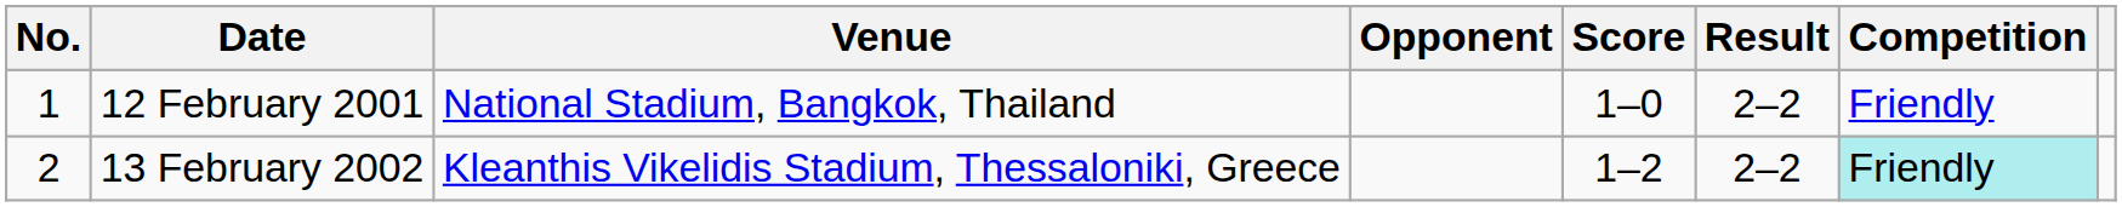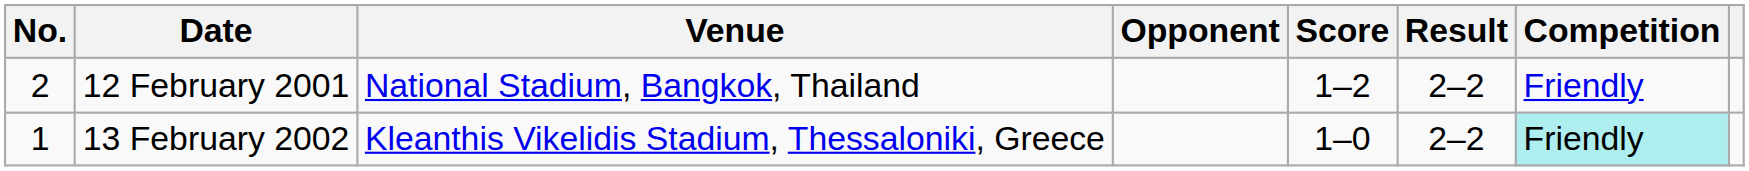12 February 2001 | No.: 1 -> 2
12 February 2001 | Score: 1–0 -> 1–2
13 February 2002 | No.: 2 -> 1
13 February 2002 | Score: 1–2 -> 1–0
